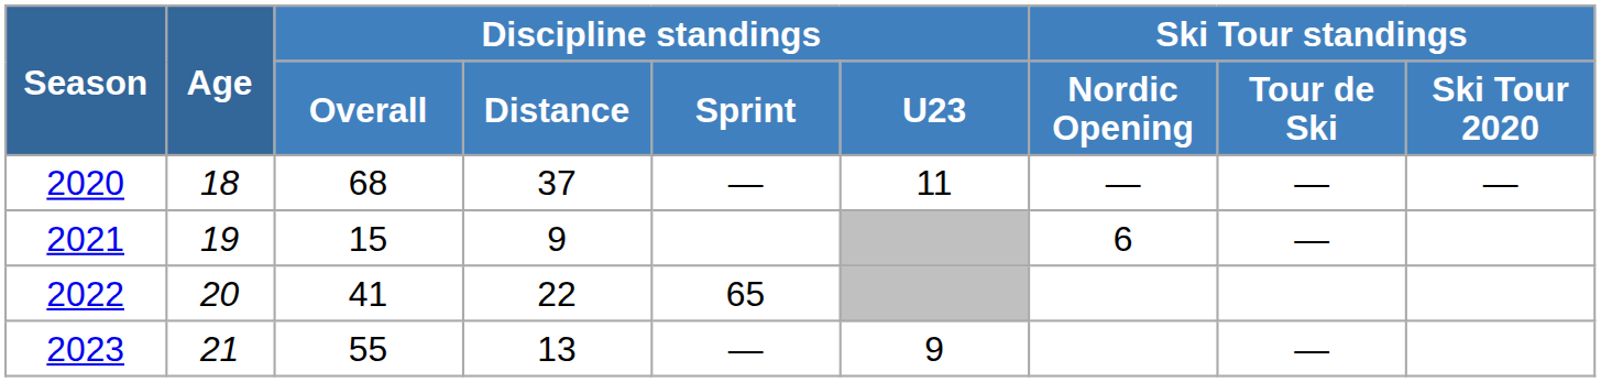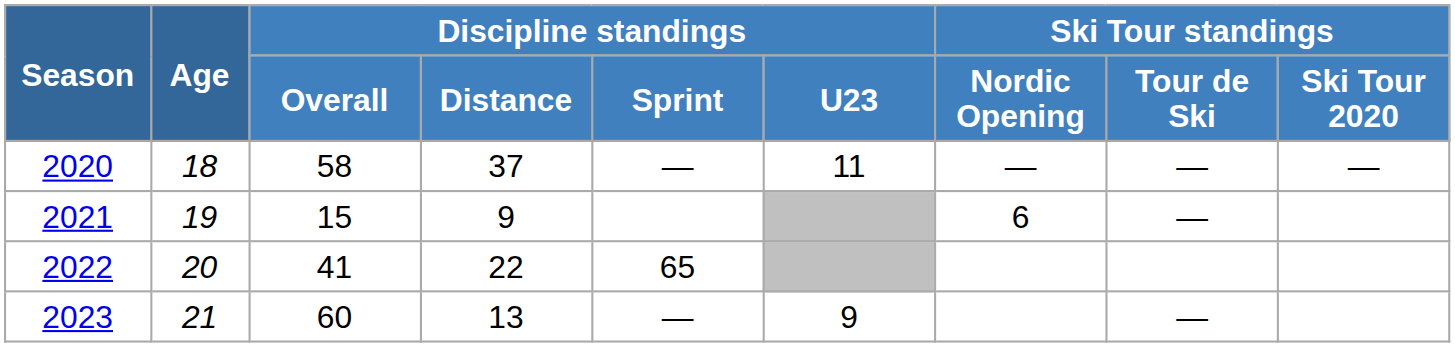2020 | Discipline standings / Overall: 68 -> 58
2023 | Discipline standings / Overall: 55 -> 60
